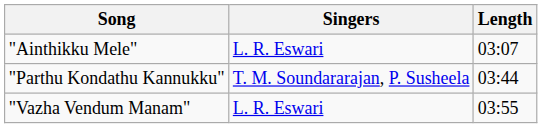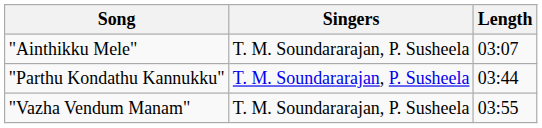"Ainthikku Mele" | Singers: L. R. Eswari -> T. M. Soundararajan, P. Susheela
"Vazha Vendum Manam" | Singers: L. R. Eswari -> T. M. Soundararajan, P. Susheela
